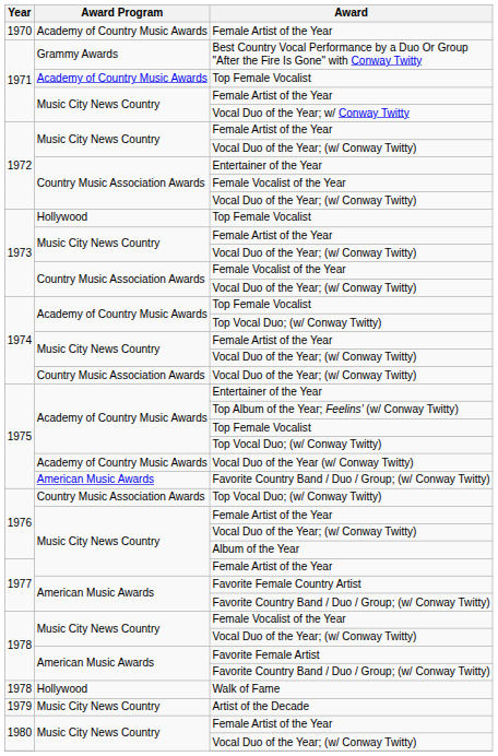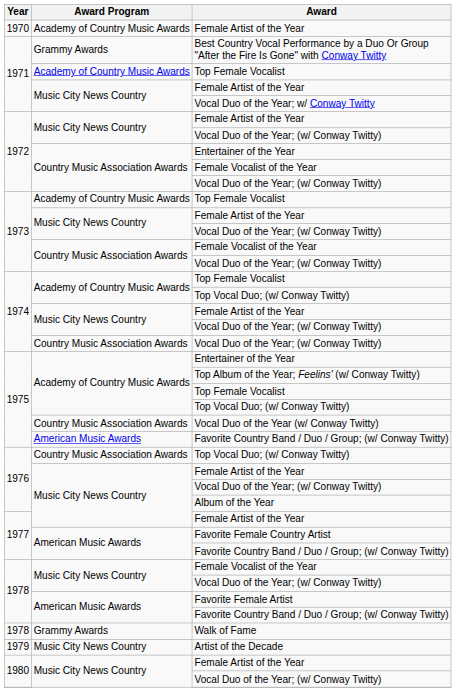1973 / Top Female Vocalist | Award Program: Hollywood -> Academy of Country Music Awards
Vocal Duo of the Year (w/ Conway Twitty) | Award Program: Academy of Country Music Awards -> Country Music Association Awards
Walk of Fame | Award Program: Hollywood -> Grammy Awards
